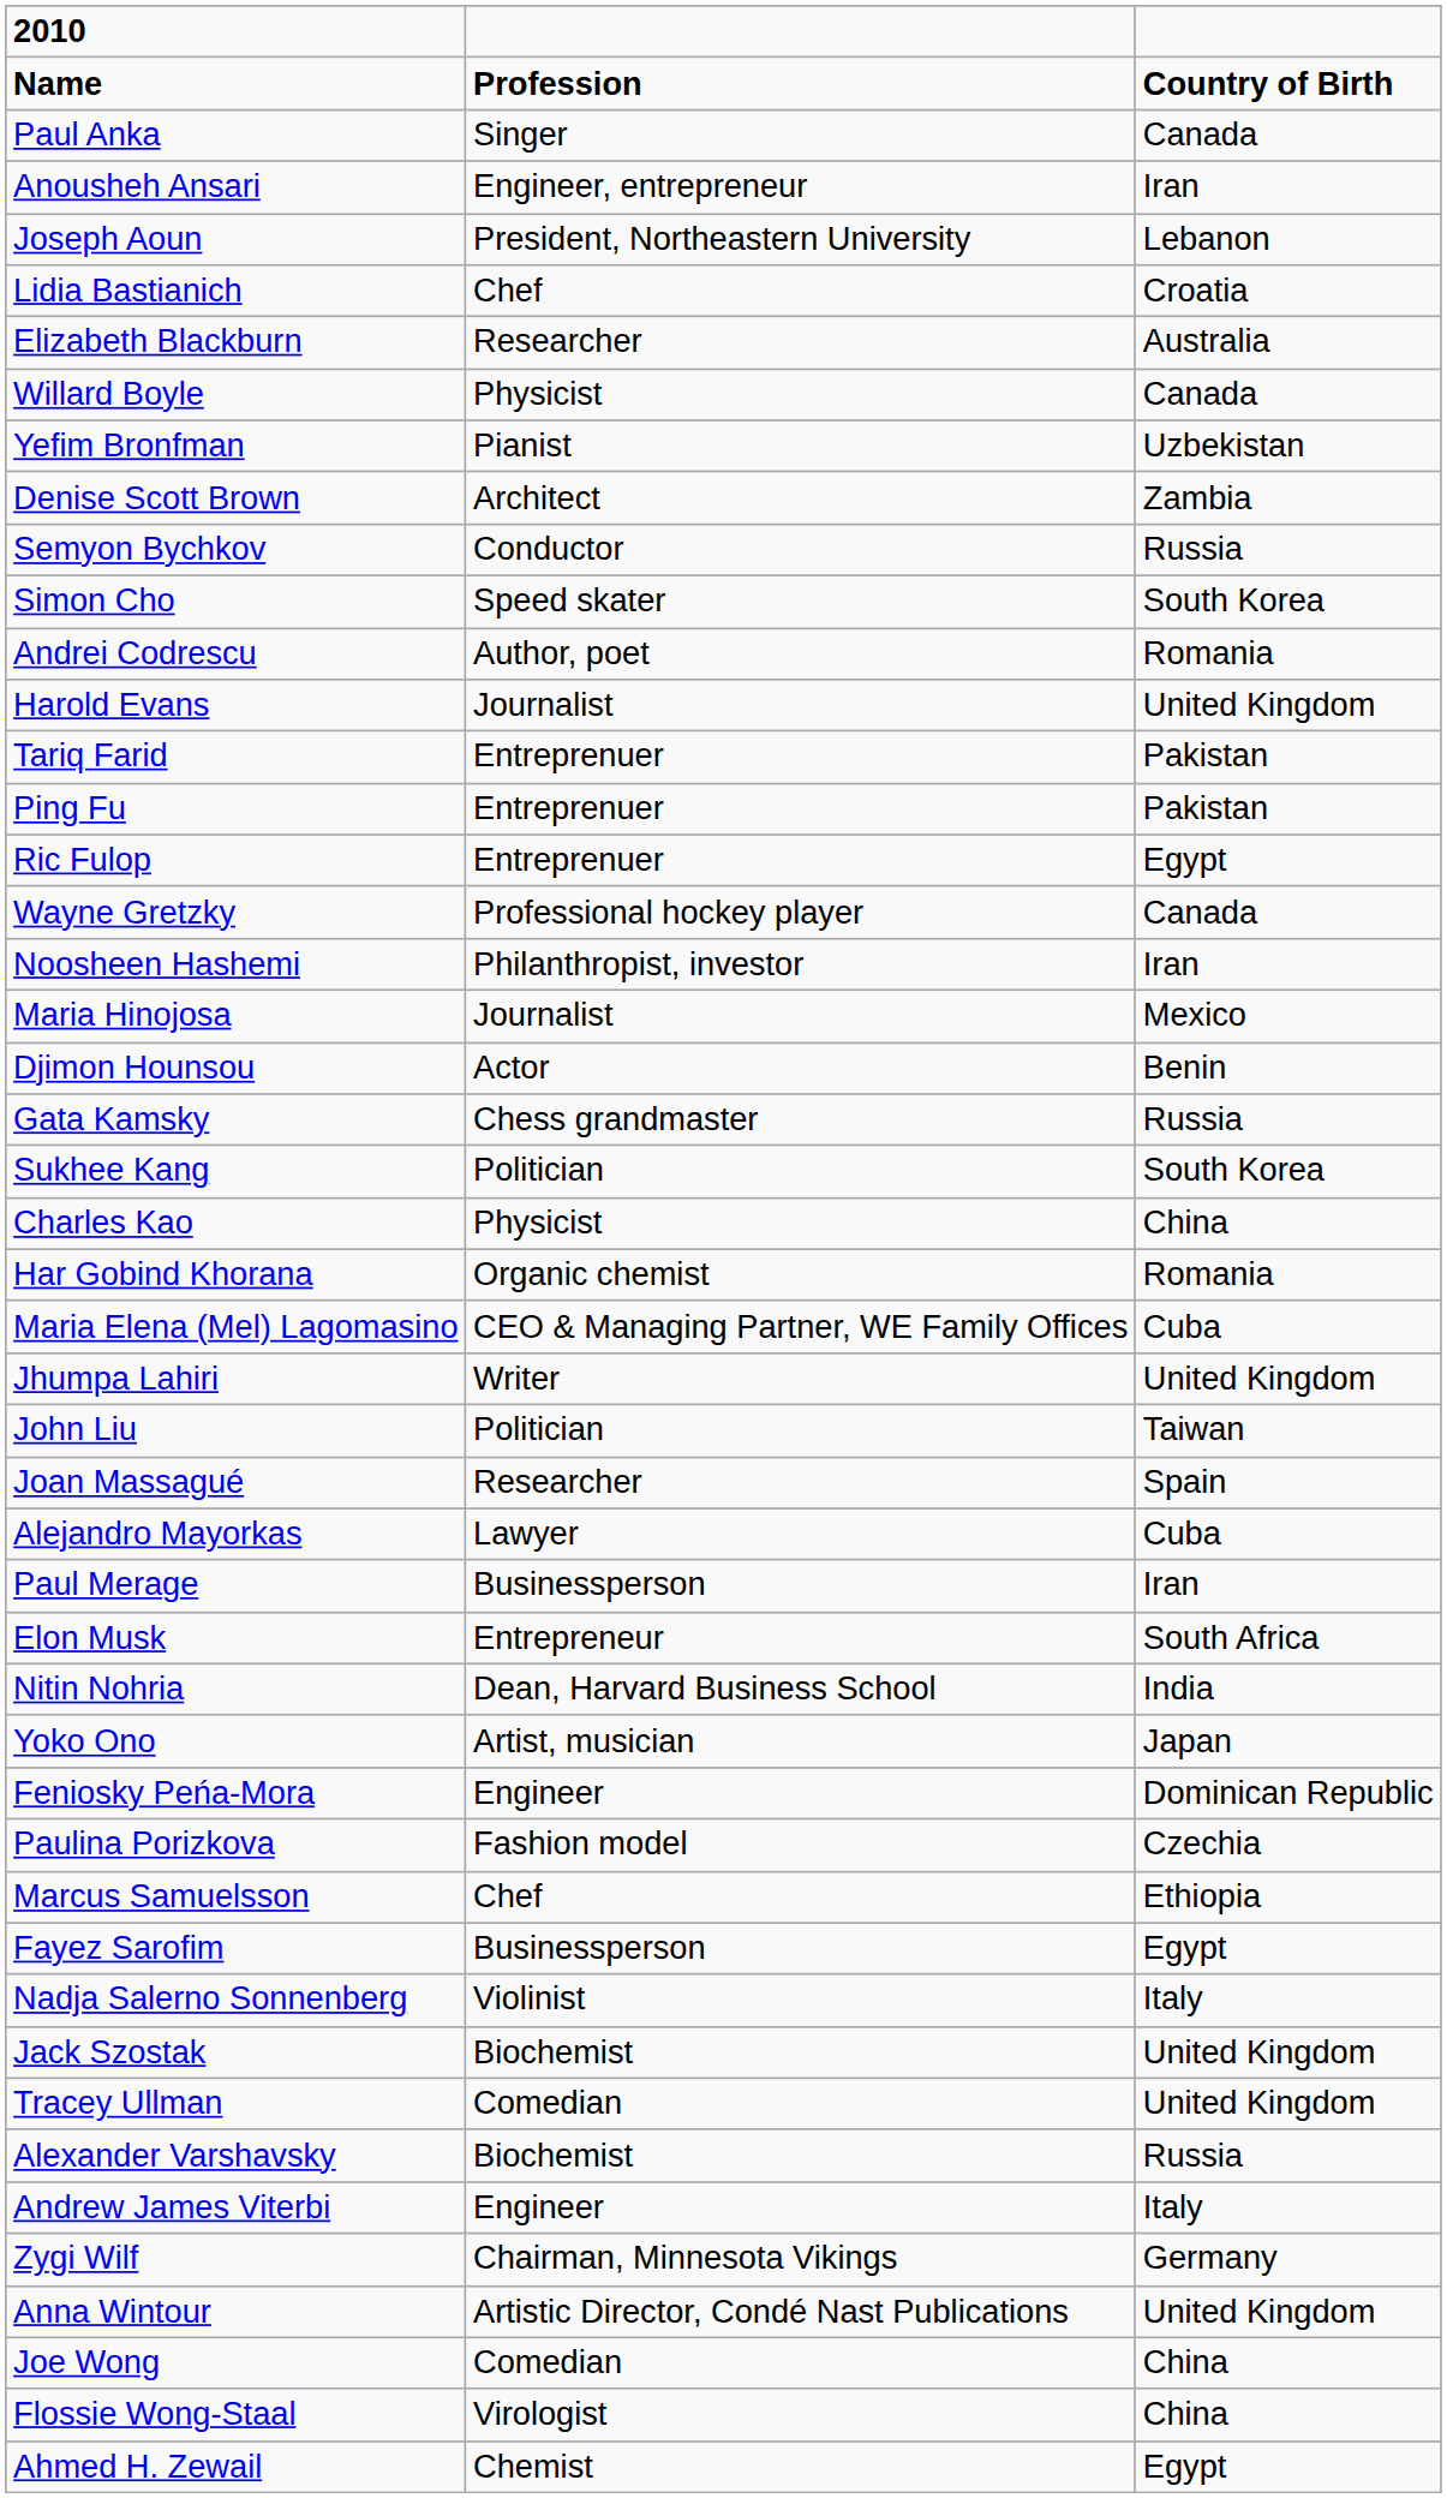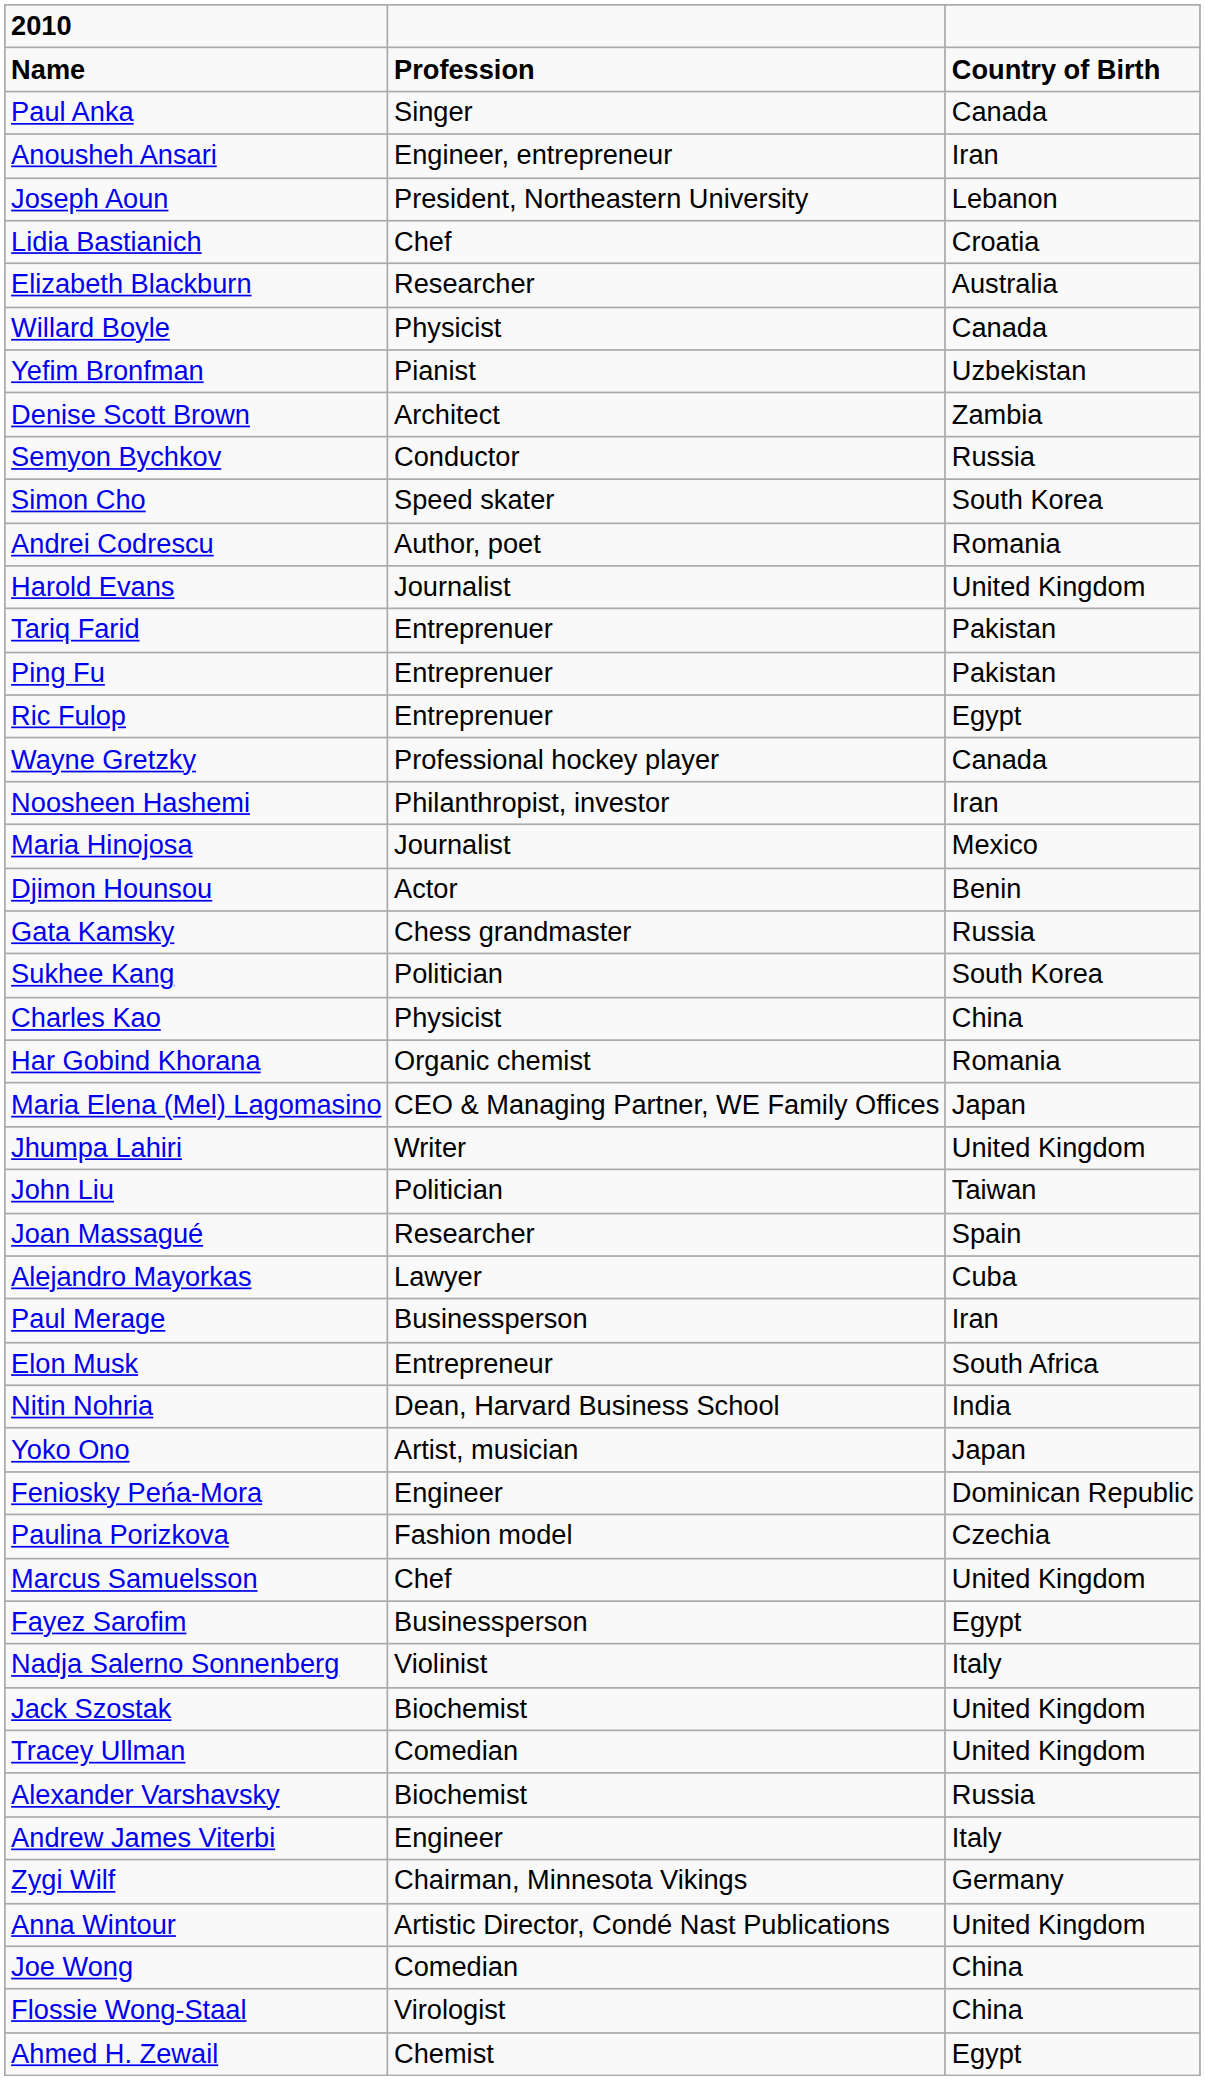Maria Elena (Mel) Lagomasino | column 3: Cuba -> Japan
Marcus Samuelsson | column 3: Ethiopia -> United Kingdom
